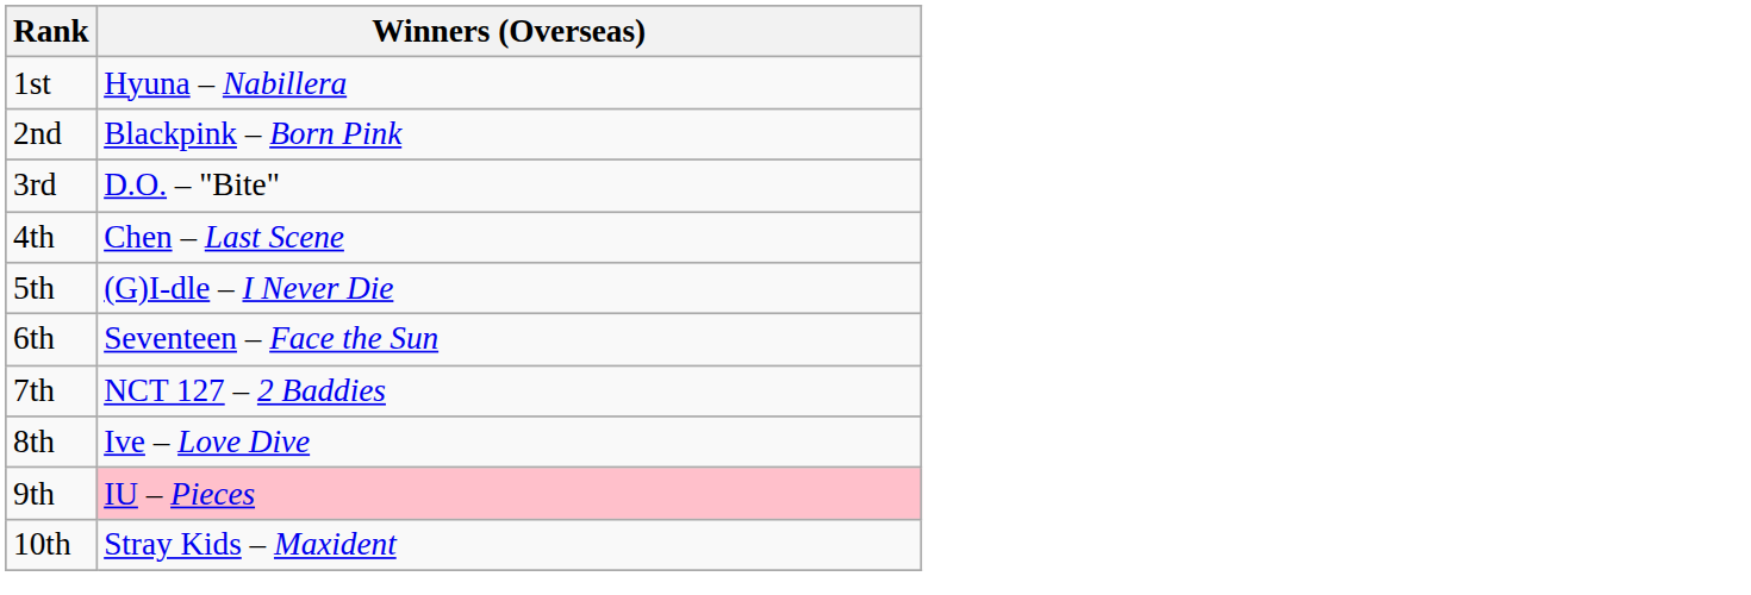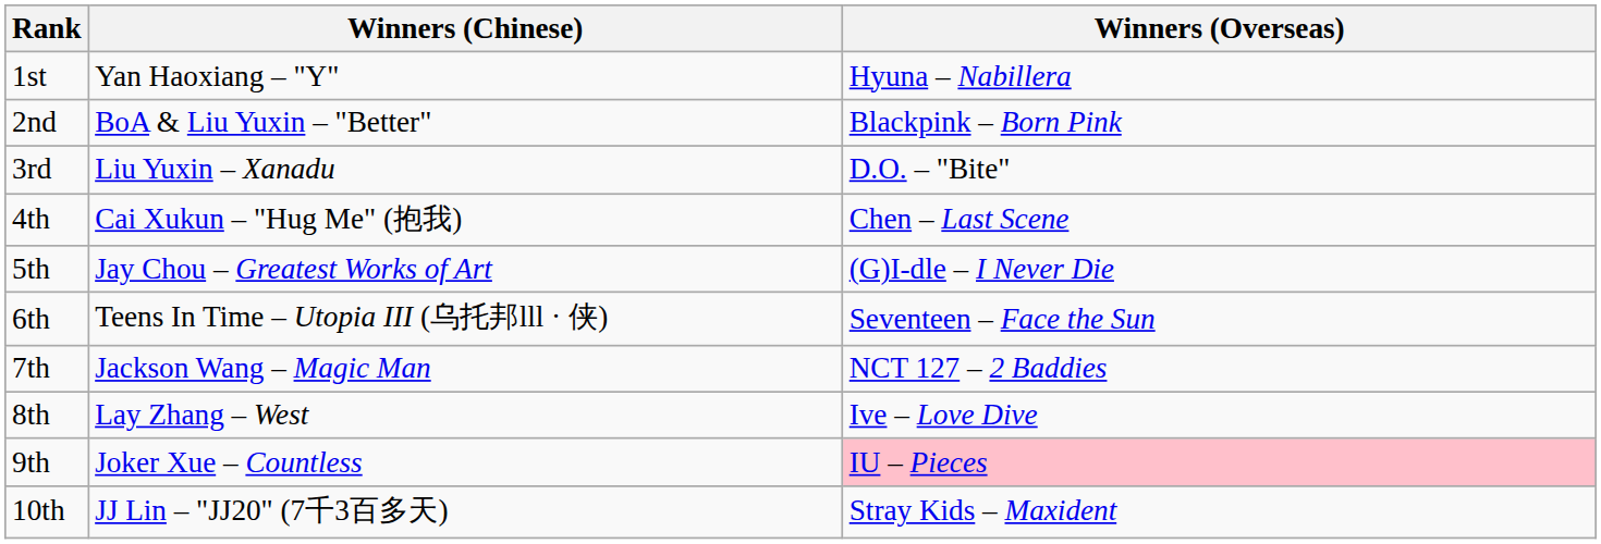+ column: Winners (Chinese) | Yan Haoxiang – "Y" | BoA & Liu Yuxin – "Better" | Liu Yuxin – Xanadu | Cai Xukun – "Hug Me" (抱我) | Jay Chou – Greatest Works of Art | Teens In Time – Utopia III (乌托邦lll · 侠) | Jackson Wang – Magic Man | Lay Zhang – West | Joker Xue – Countless | JJ Lin – "JJ20" (7千3百多天)
